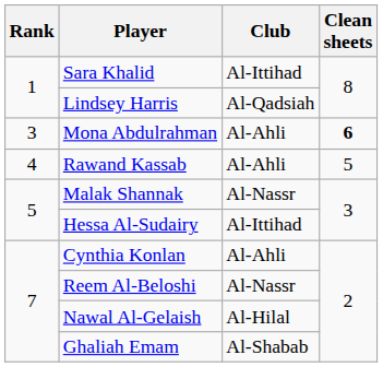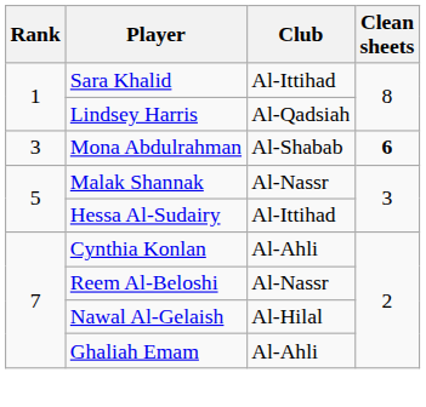Mona Abdulrahman | Club: Al-Ahli -> Al-Shabab
- row: 4 | Rawand Kassab | Al-Ahli | 5
Ghaliah Emam | Club: Al-Shabab -> Al-Ahli
